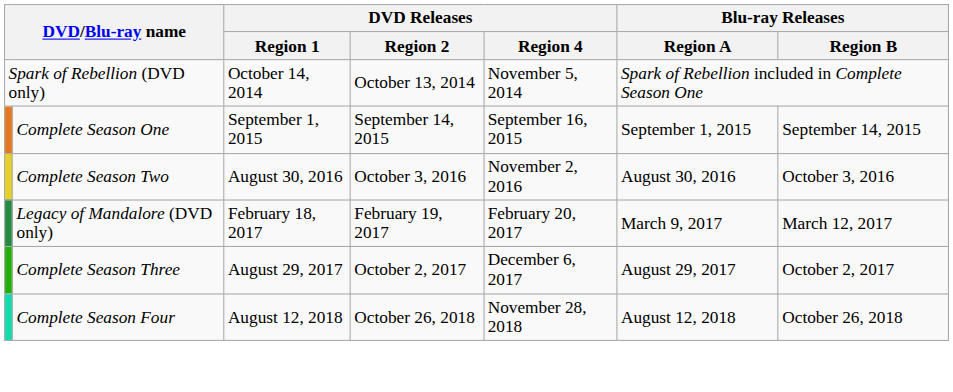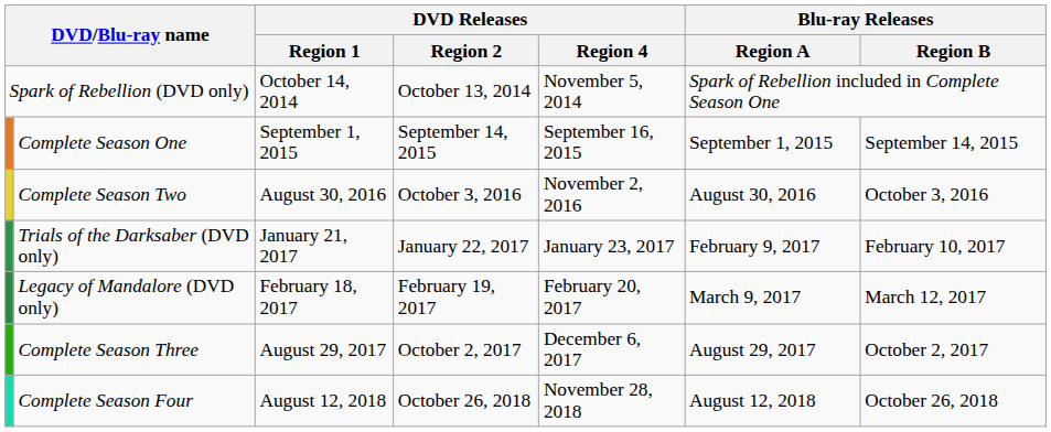+ row: Trials of the Darksaber (DVD only) | January 21, 2017 | January 22, 2017 | January 23, 2017 | February 9, 2017 | February 10, 2017
